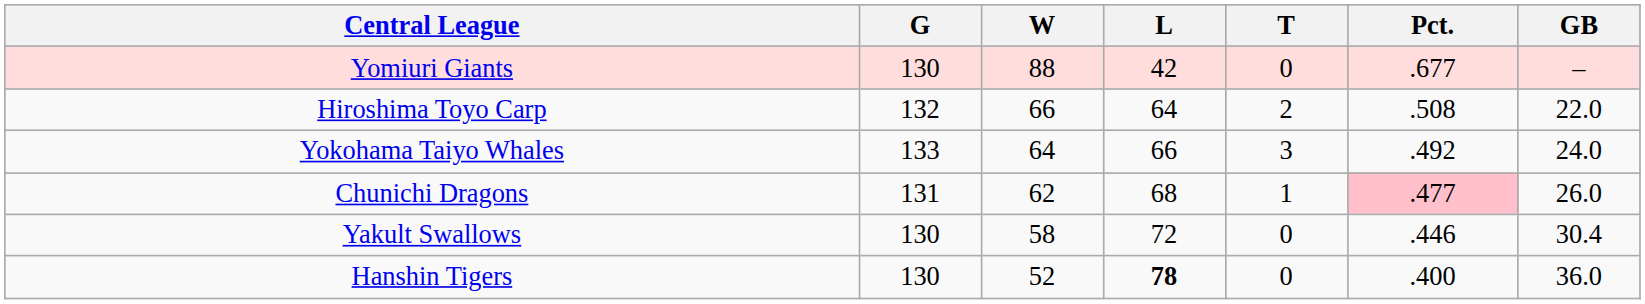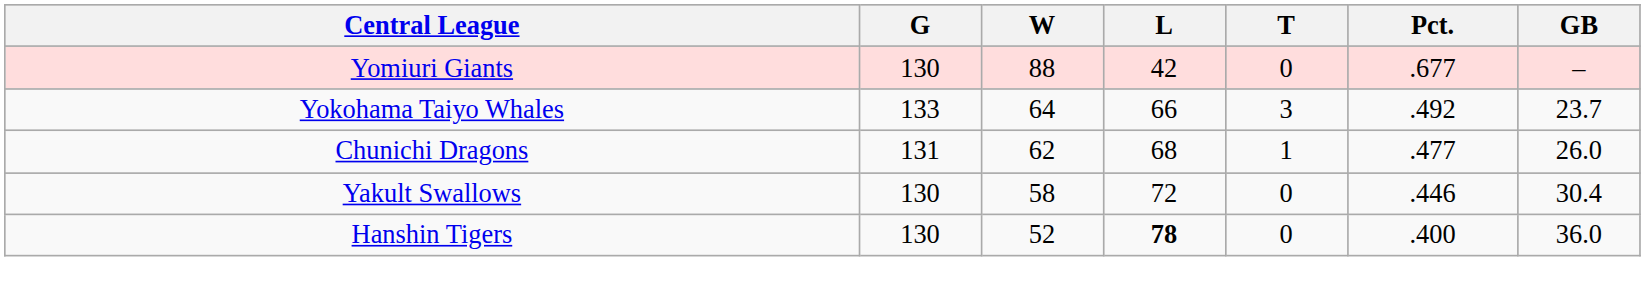- row: Hiroshima Toyo Carp | 132 | 66 | 64 | 2 | .508 | 22.0
Yokohama Taiyo Whales | GB: 24.0 -> 23.7
Chunichi Dragons | Pct.: pink background -> no background
